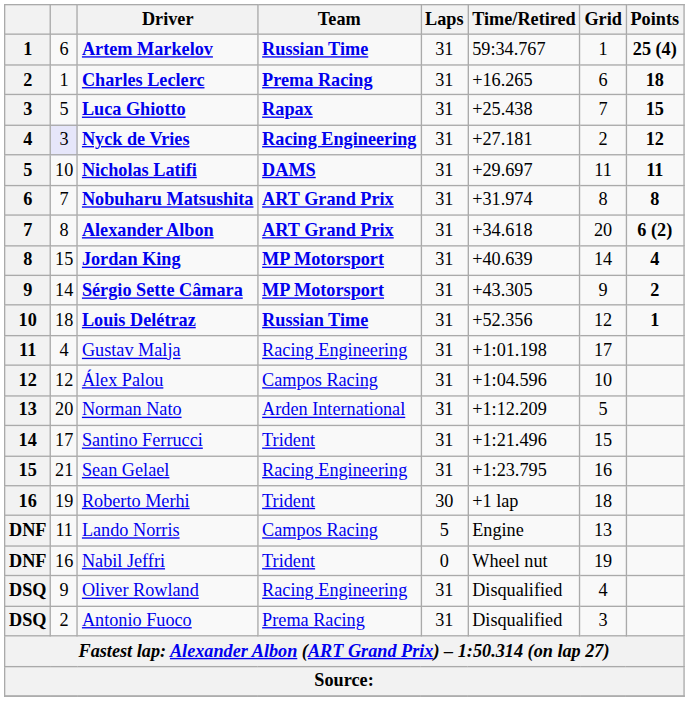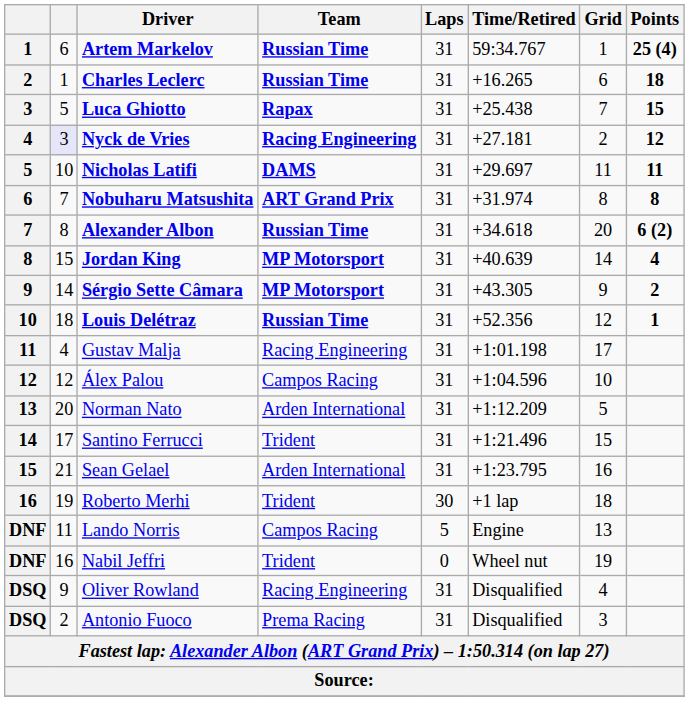Charles Leclerc | Team: Prema Racing -> Russian Time
Alexander Albon | Team: ART Grand Prix -> Russian Time
Sean Gelael | Team: Racing Engineering -> Arden International
